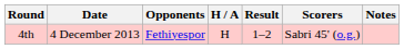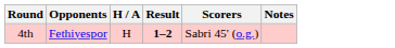- column: Date | 4 December 2013
4th | Result: normal -> bold
